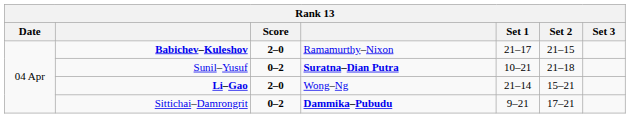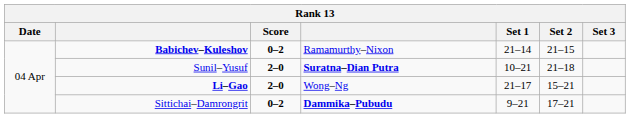Babichev–Kuleshov | Score: 2–0 -> 0–2
Babichev–Kuleshov | Set 1: 21–17 -> 21–14
Sunil–Yusuf | Score: 0–2 -> 2–0
Li–Gao | Set 1: 21–14 -> 21–17
